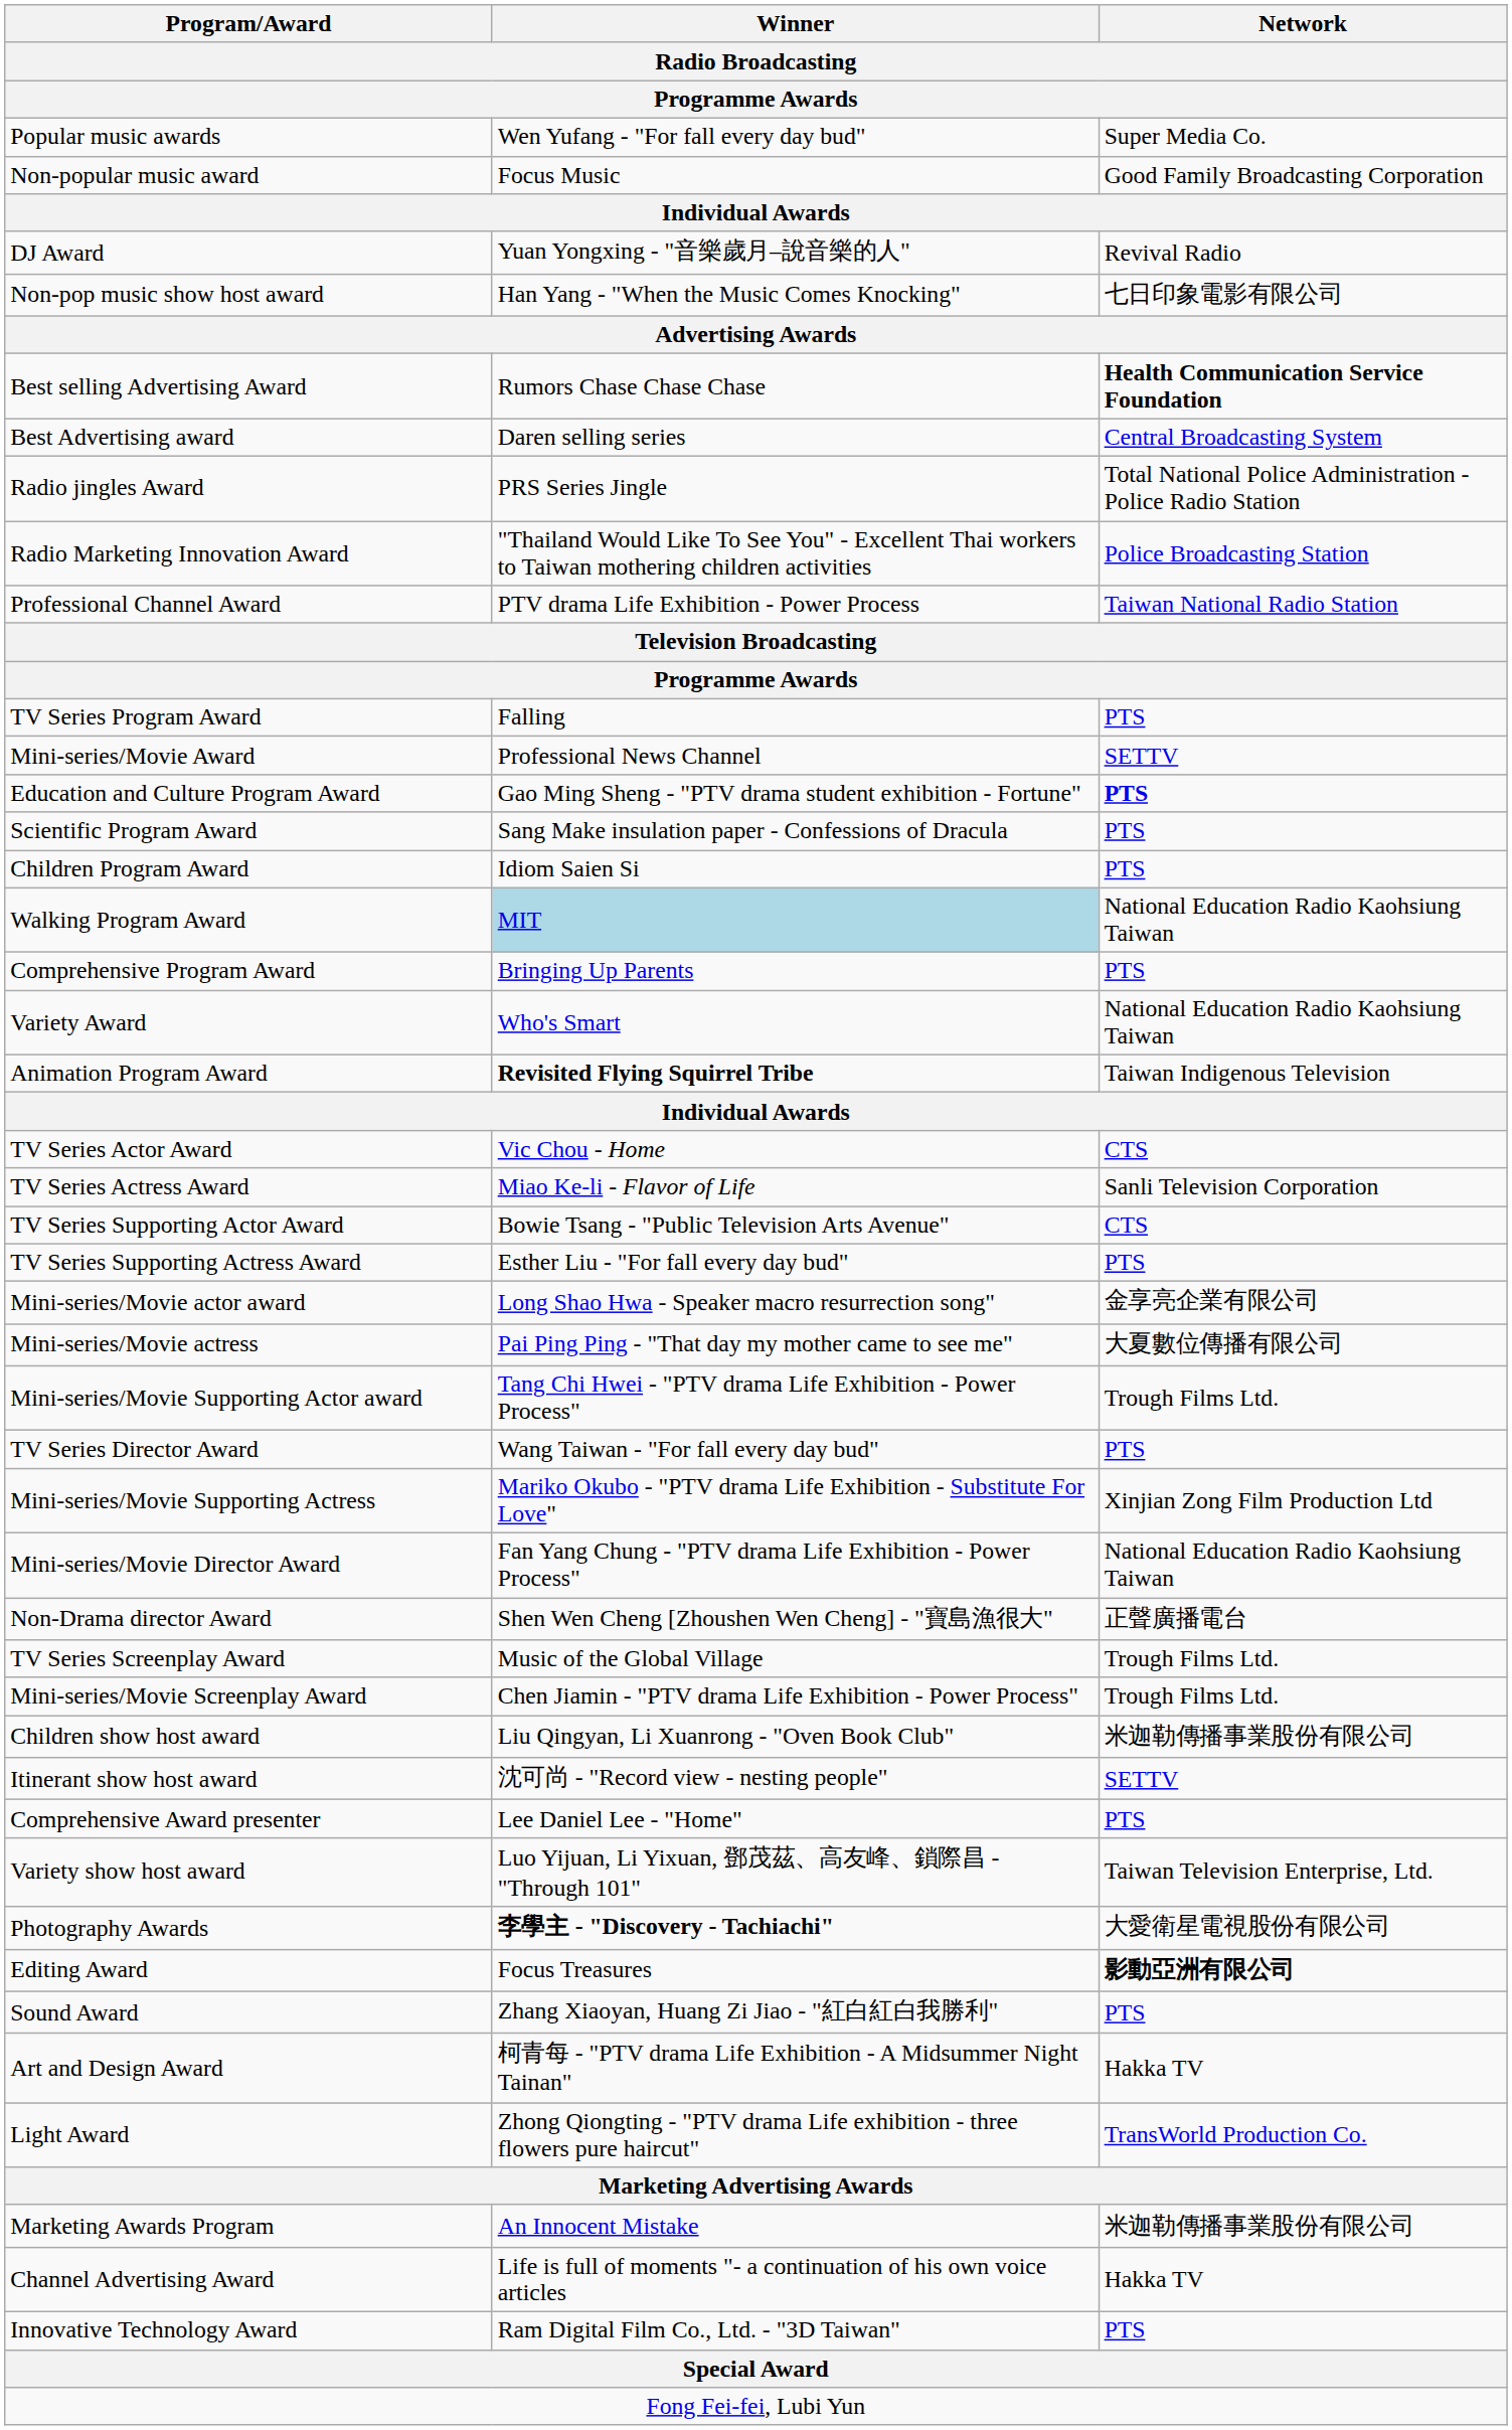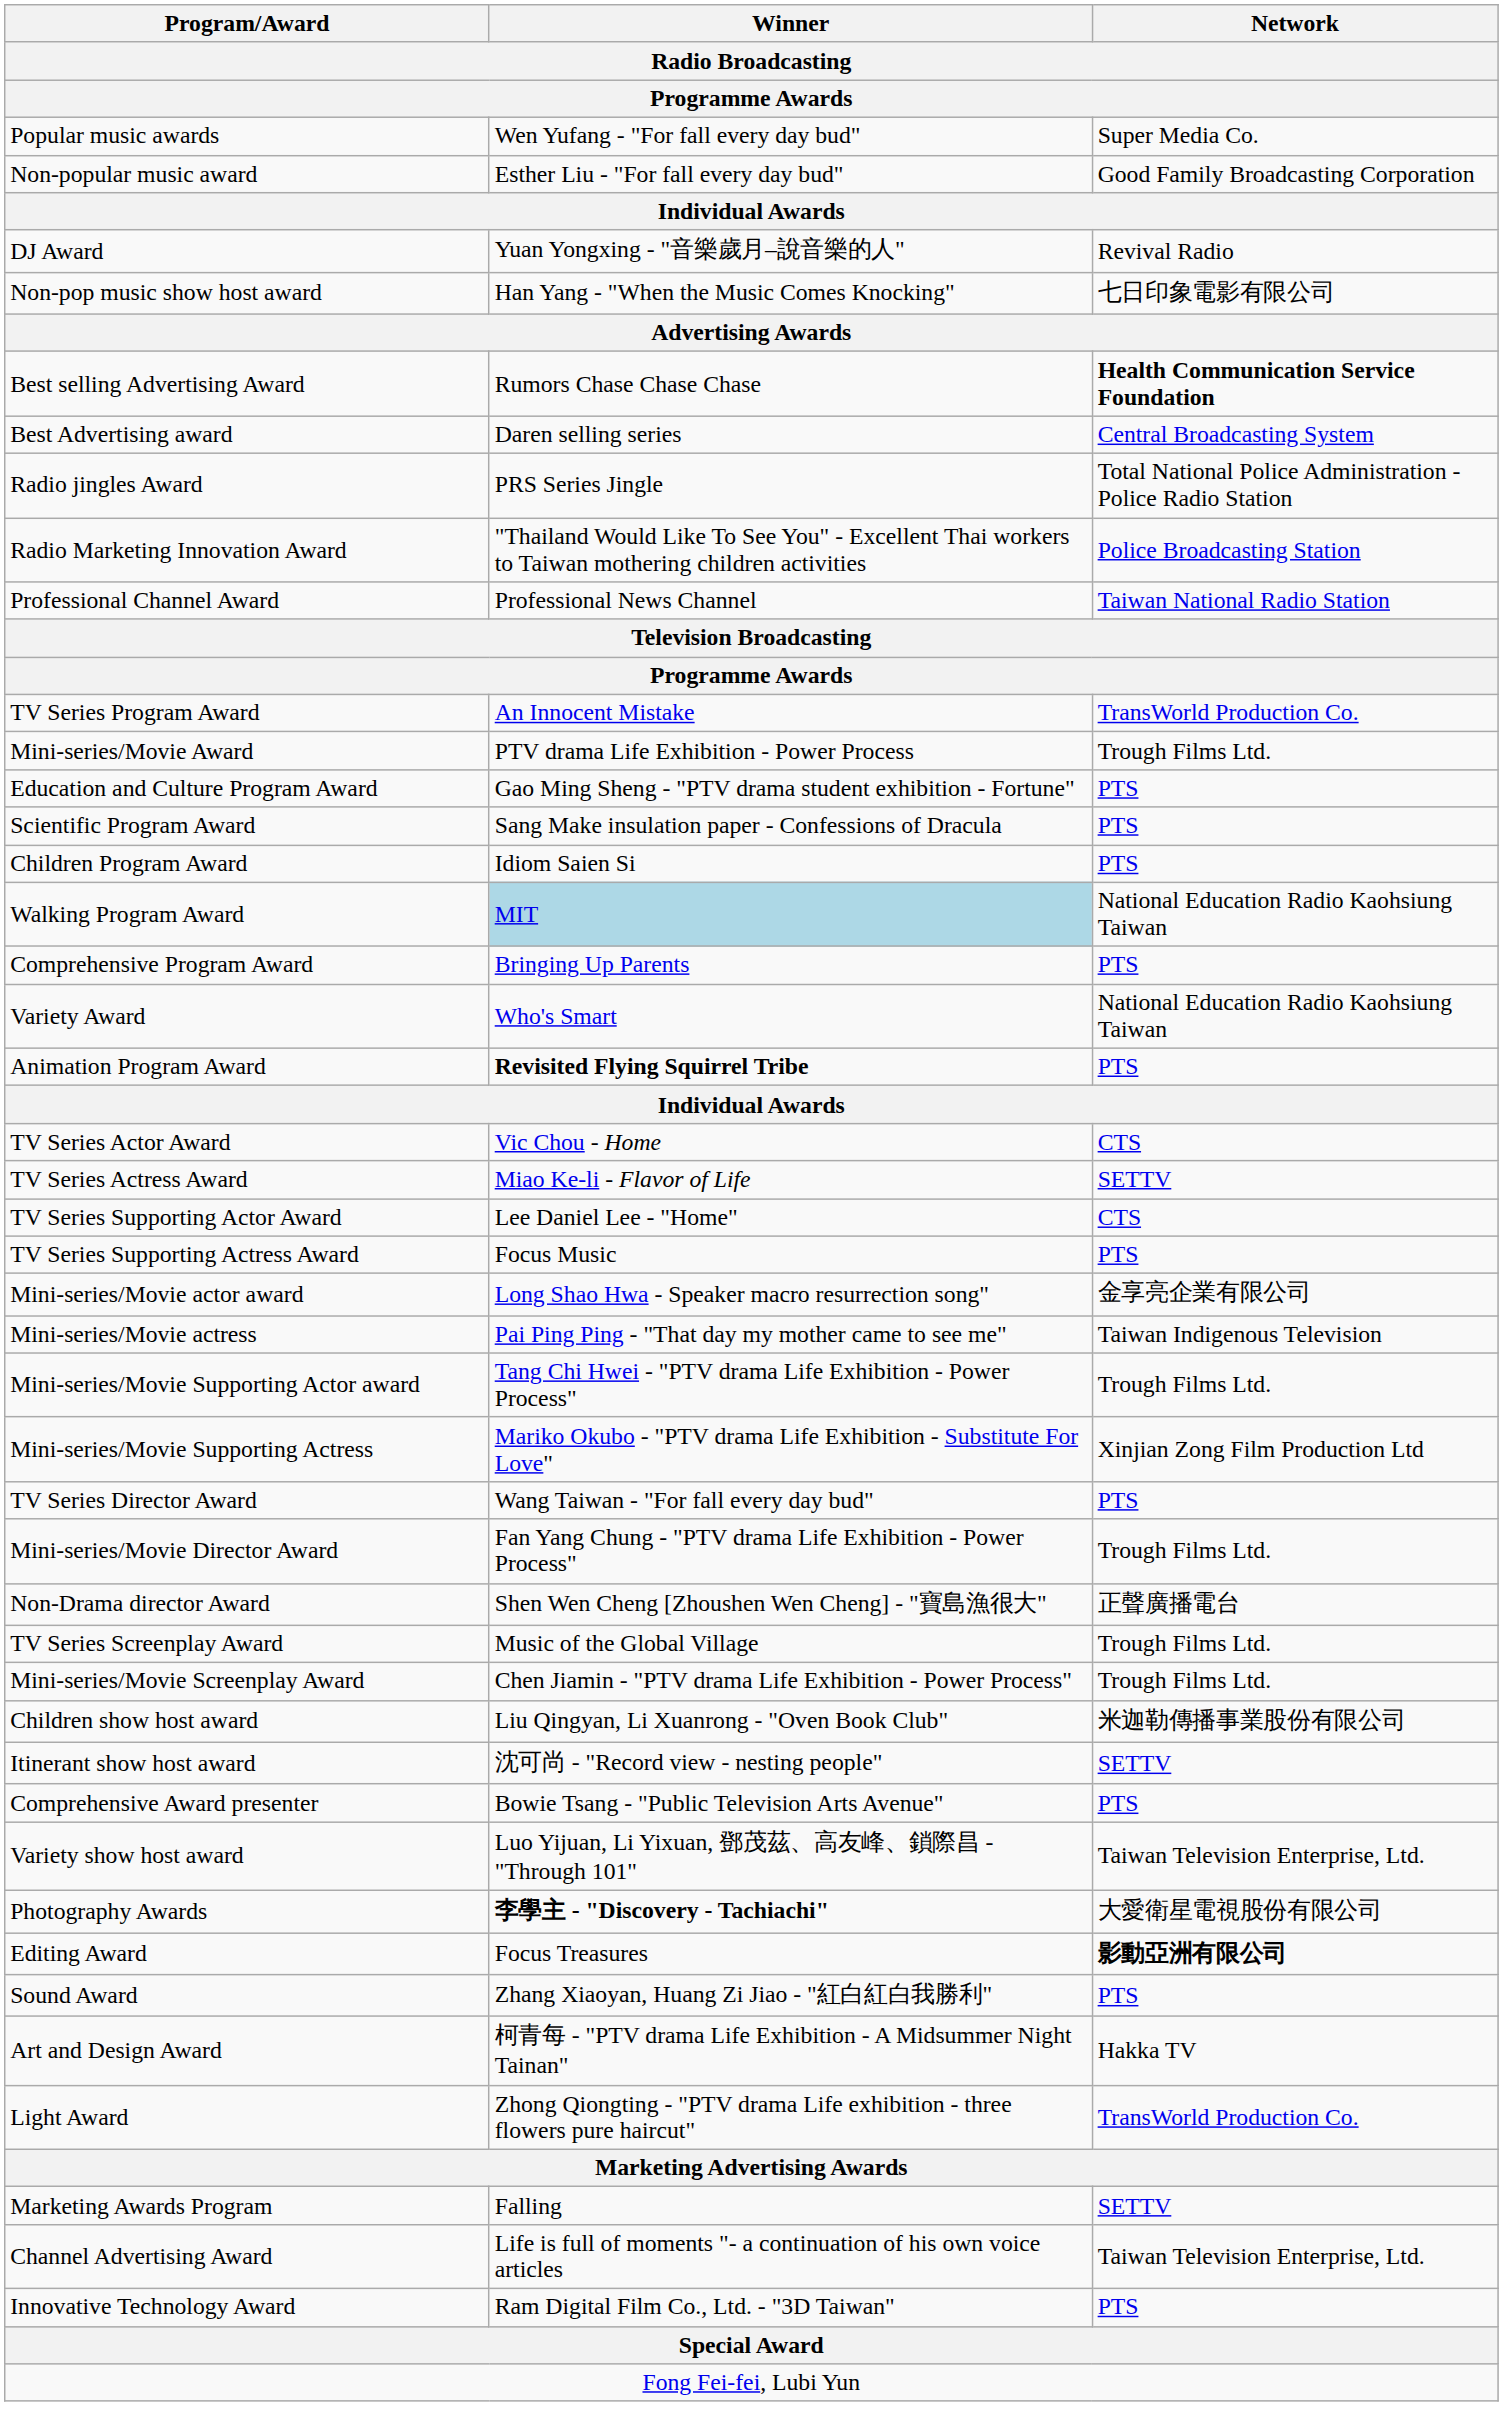Non-popular music award | Winner: Focus Music -> Esther Liu - "For fall every day bud"
Professional Channel Award | Winner: PTV drama Life Exhibition - Power Process -> Professional News Channel
TV Series Program Award | Winner: Falling -> An Innocent Mistake
TV Series Program Award | Network: PTS -> TransWorld Production Co.
Mini-series/Movie Award | Winner: Professional News Channel -> PTV drama Life Exhibition - Power Process
Mini-series/Movie Award | Network: SETTV -> Trough Films Ltd.
Education and Culture Program Award | Network: bold -> normal
Animation Program Award | Network: Taiwan Indigenous Television -> PTS
TV Series Actress Award | Network: Sanli Television Corporation -> SETTV
TV Series Supporting Actor Award | Winner: Bowie Tsang - "Public Television Arts Avenue" -> Lee Daniel Lee - "Home"
TV Series Supporting Actress Award | Winner: Esther Liu - "For fall every day bud" -> Focus Music
Mini-series/Movie actress | Network: 大夏數位傳播有限公司 -> Taiwan Indigenous Television
rows swapped: Mini-series/Movie Supporting Actress <-> TV Series Director Award
Mini-series/Movie Director Award | Network: National Education Radio Kaohsiung Taiwan -> Trough Films Ltd.
Comprehensive Award presenter | Winner: Lee Daniel Lee - "Home" -> Bowie Tsang - "Public Television Arts Avenue"
Marketing Awards Program | Winner: An Innocent Mistake -> Falling
Marketing Awards Program | Network: 米迦勒傳播事業股份有限公司 -> SETTV
Channel Advertising Award | Network: Hakka TV -> Taiwan Television Enterprise, Ltd.
